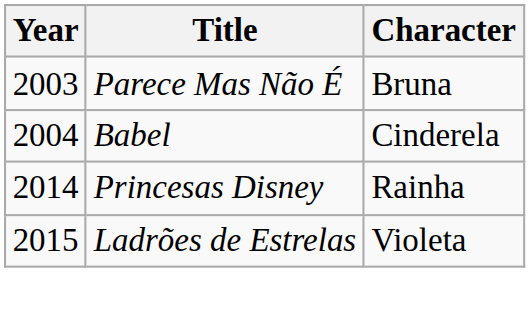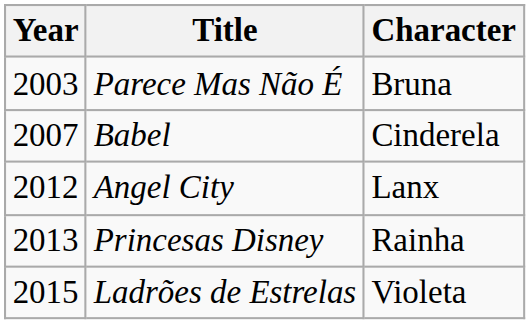Babel | Year: 2004 -> 2007
+ row: 2012 | Angel City | Lanx
Princesas Disney | Year: 2014 -> 2013
